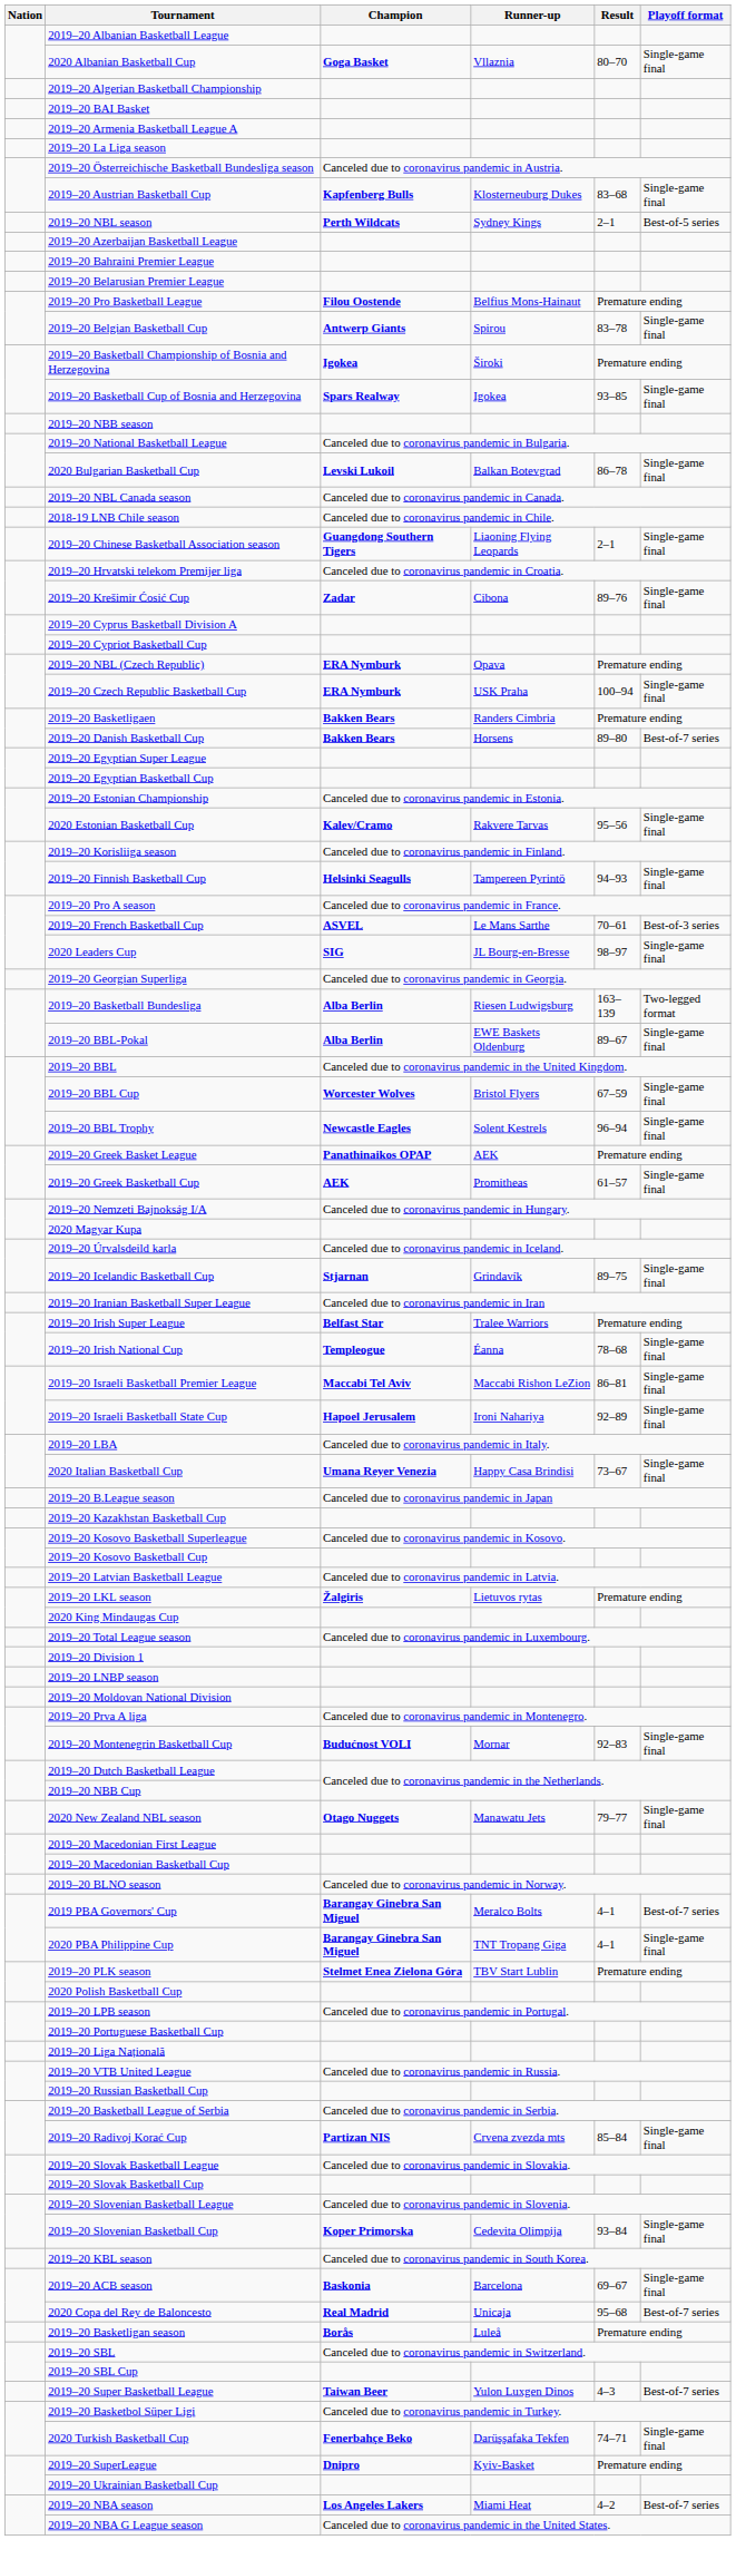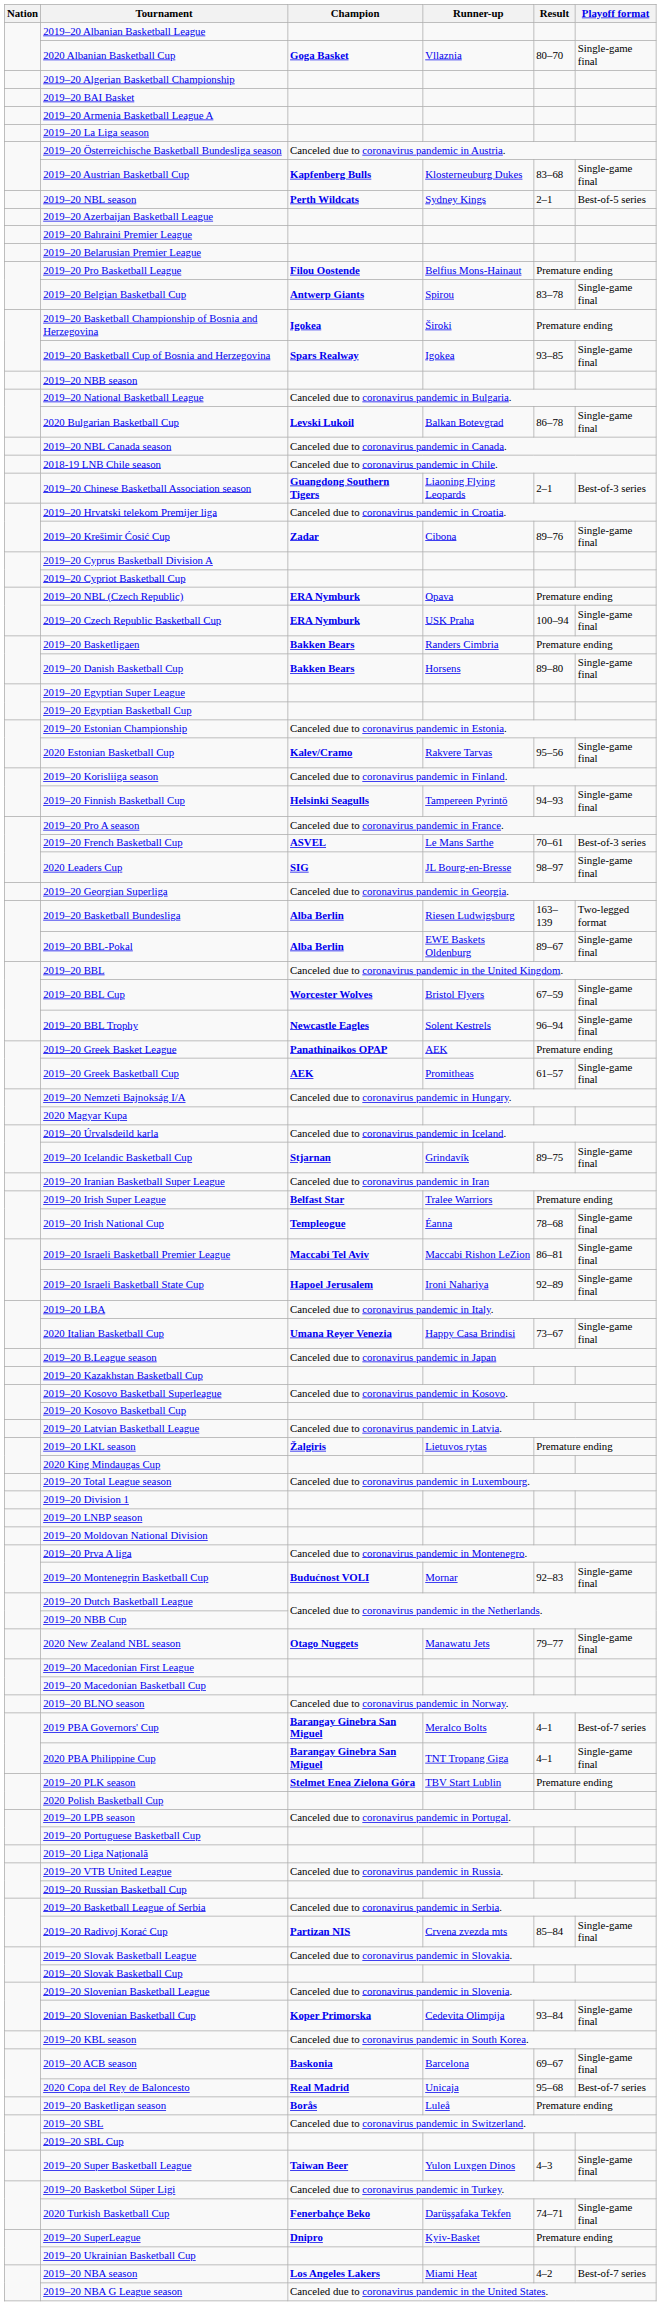2019–20 Chinese Basketball Association season | Playoff format: Single-game final -> Best-of-3 series
2019–20 Danish Basketball Cup | Playoff format: Best-of-7 series -> Single-game final
2019–20 Super Basketball League | Playoff format: Best-of-7 series -> Single-game final
